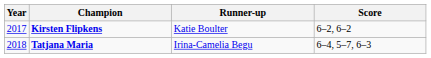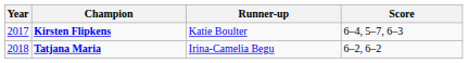Kirsten Flipkens | Score: 6–2, 6–2 -> 6–4, 5–7, 6–3
Tatjana Maria | Score: 6–4, 5–7, 6–3 -> 6–2, 6–2
